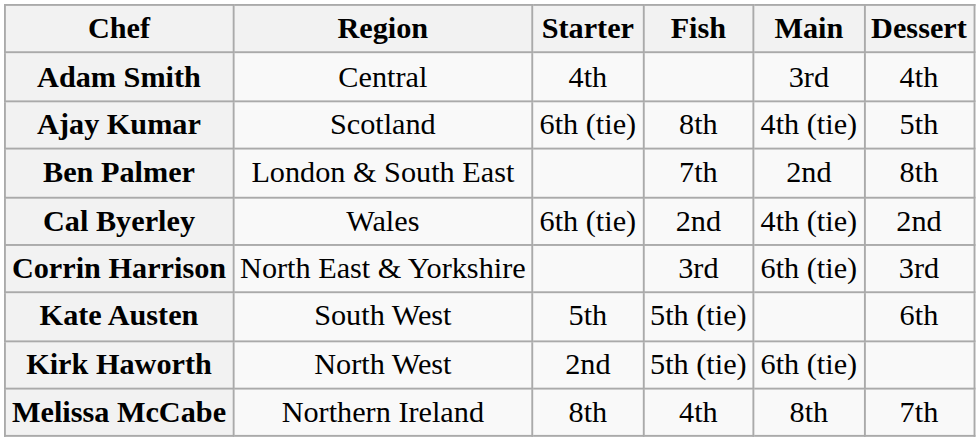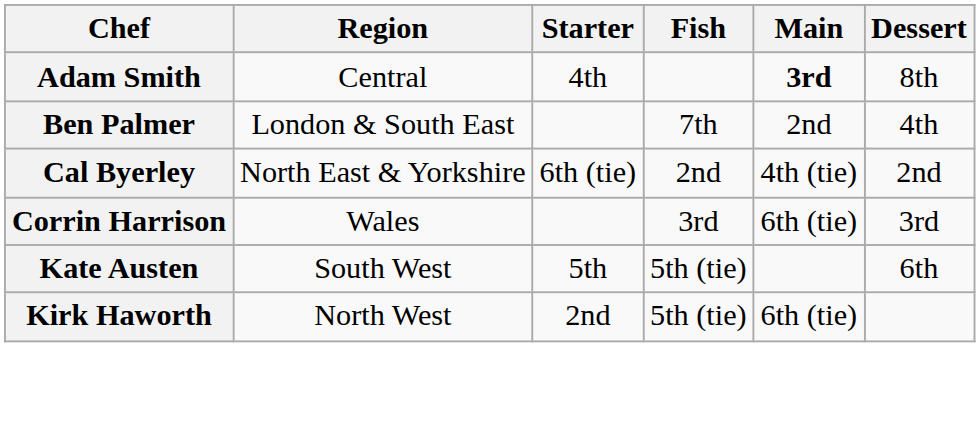Adam Smith | Main: normal -> bold
Adam Smith | Dessert: 4th -> 8th
- row: Ajay Kumar | Scotland | 6th (tie) | 8th | 4th (tie) | 5th
Ben Palmer | Dessert: 8th -> 4th
Cal Byerley | Region: Wales -> North East & Yorkshire
Corrin Harrison | Region: North East & Yorkshire -> Wales
- row: Melissa McCabe | Northern Ireland | 8th | 4th | 8th | 7th
